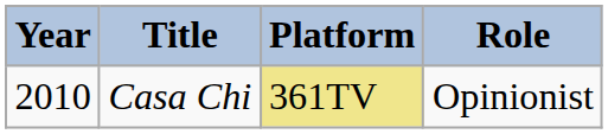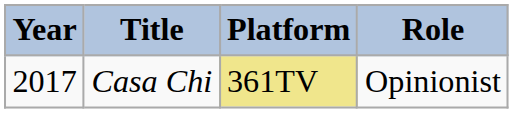Casa Chi | Year: 2010 -> 2017
